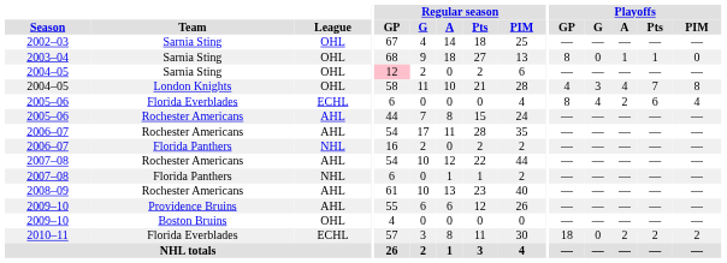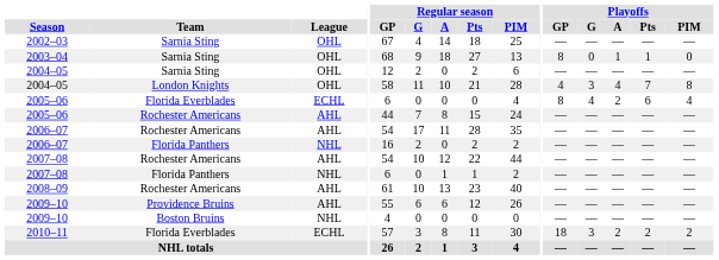2004–05 / Sarnia Sting | Regular season / GP: pink background -> no background
2009–10 / Boston Bruins | League: OHL -> NHL
2010–11 | Playoffs / G: 0 -> 3
